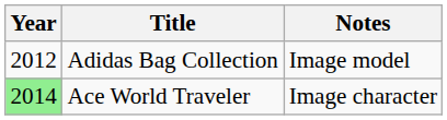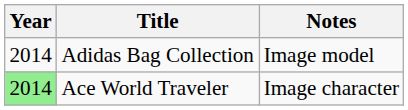Adidas Bag Collection | Year: 2012 -> 2014
